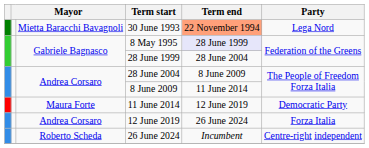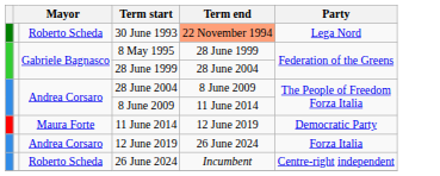30 June 1993 | column 3: Mietta Baracchi Bavagnoli -> Roberto Scheda
8 May 1995 | Term end: lavender background -> no background
